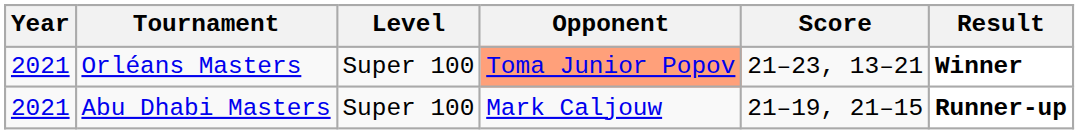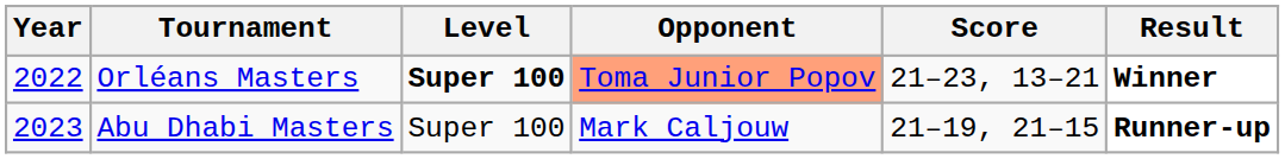Orléans Masters | Year: 2021 -> 2022
Orléans Masters | Level: normal -> bold
Abu Dhabi Masters | Year: 2021 -> 2023
